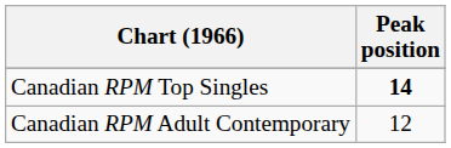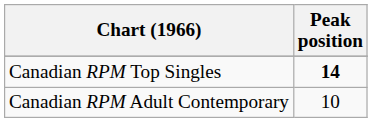Canadian RPM Adult Contemporary | Peak position: 12 -> 10
